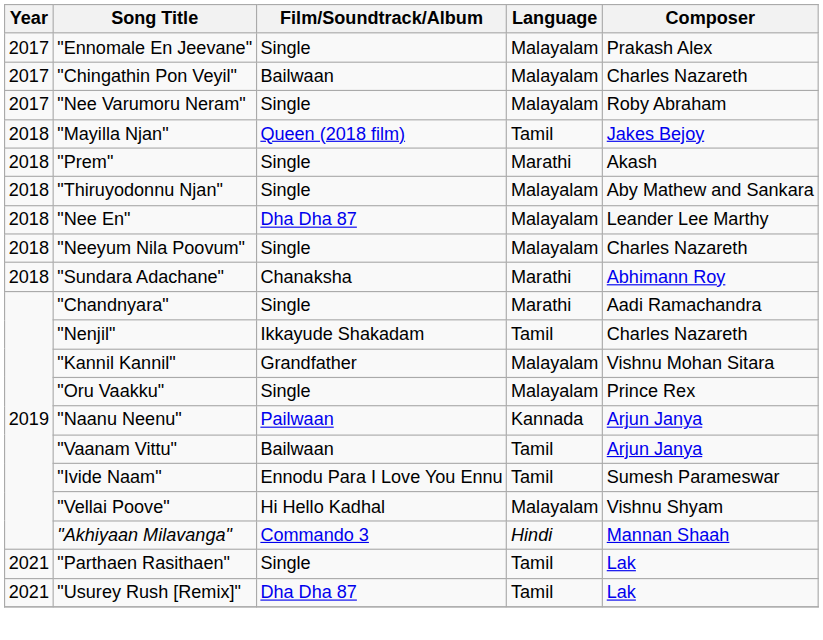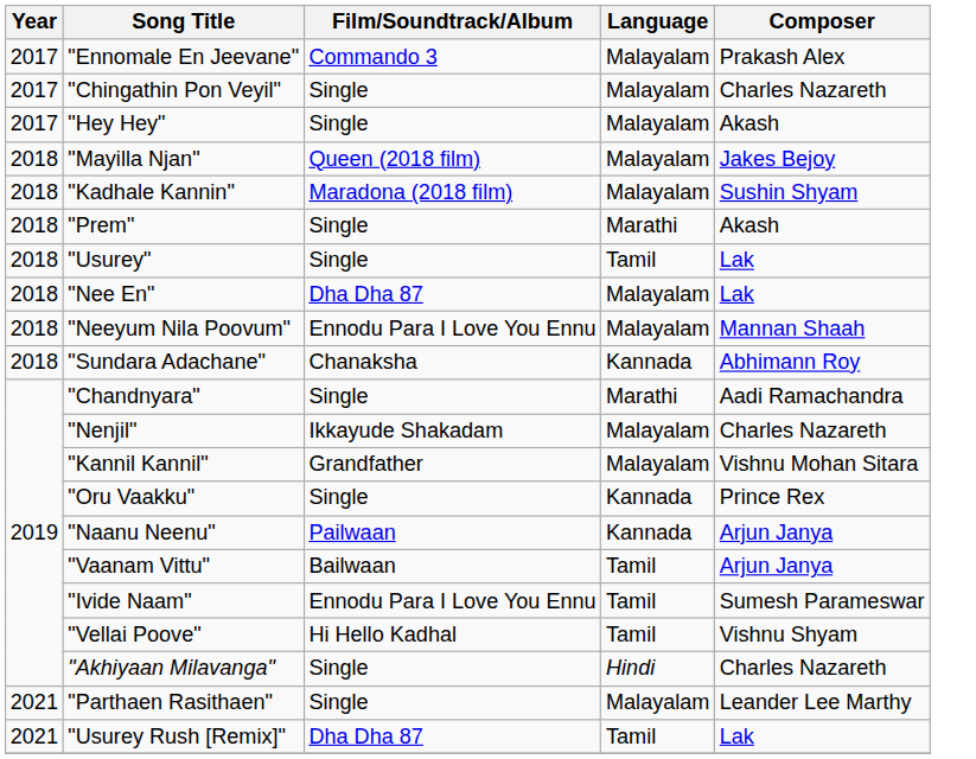"Ennomale En Jeevane" | Film/Soundtrack/Album: Single -> Commando 3
"Chingathin Pon Veyil" | Film/Soundtrack/Album: Bailwaan -> Single
- row: 2017 | "Nee Varumoru Neram" | Single | Malayalam | Roby Abraham
+ row: 2017 | "Hey Hey" | Single | Malayalam | Akash
"Mayilla Njan" | Language: Tamil -> Malayalam
+ row: 2018 | "Kadhale Kannin" | Maradona (2018 film) | Malayalam | Sushin Shyam
- row: 2018 | "Thiruyodonnu Njan" | Single | Malayalam | Aby Mathew and Sankara
+ row: 2018 | "Usurey" | Single | Tamil | Lak
"Nee En" | Composer: Leander Lee Marthy -> Lak
"Neeyum Nila Poovum" | Film/Soundtrack/Album: Single -> Ennodu Para I Love You Ennu
"Neeyum Nila Poovum" | Composer: Charles Nazareth -> Mannan Shaah
"Sundara Adachane" | Language: Marathi -> Kannada
"Nenjil" | Language: Tamil -> Malayalam
"Oru Vaakku" | Language: Malayalam -> Kannada
"Vellai Poove" | Language: Malayalam -> Tamil
"Akhiyaan Milavanga" | Film/Soundtrack/Album: Commando 3 -> Single
"Akhiyaan Milavanga" | Composer: Mannan Shaah -> Charles Nazareth
"Parthaen Rasithaen" | Language: Tamil -> Malayalam
"Parthaen Rasithaen" | Composer: Lak -> Leander Lee Marthy
